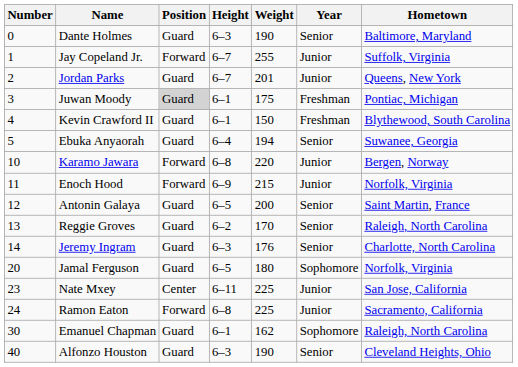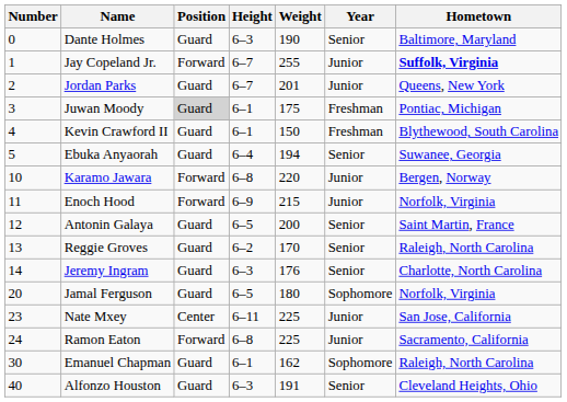Jay Copeland Jr. | Hometown: normal -> bold
Alfonzo Houston | Weight: 190 -> 191
